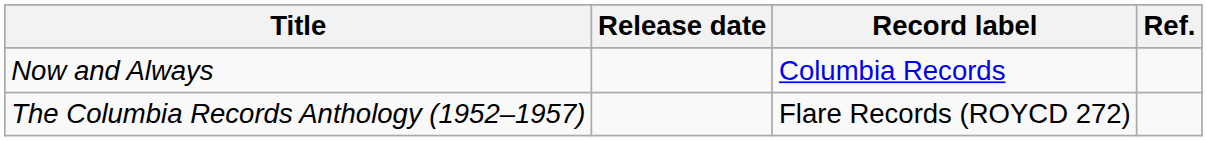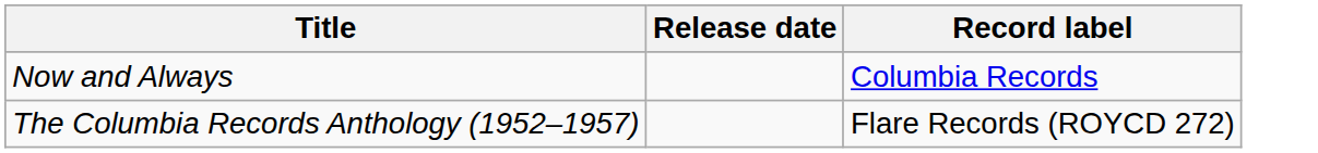- column: Ref.
